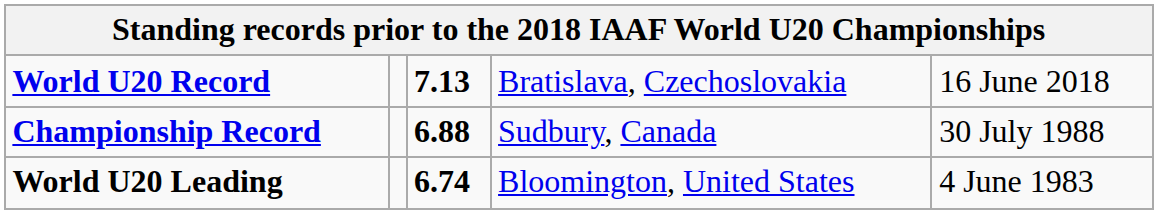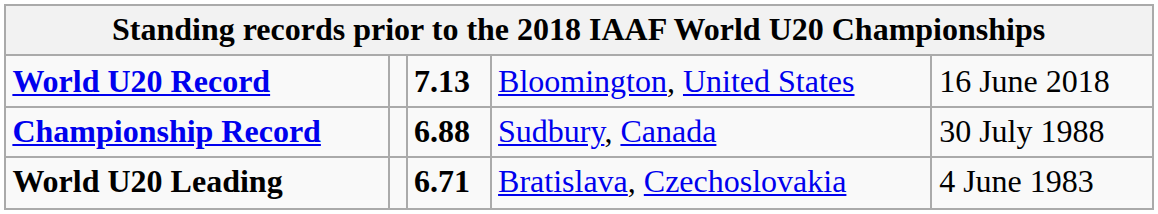World U20 Record | column 4: Bratislava, Czechoslovakia -> Bloomington, United States
World U20 Leading | column 3: 6.74 -> 6.71
World U20 Leading | column 4: Bloomington, United States -> Bratislava, Czechoslovakia
